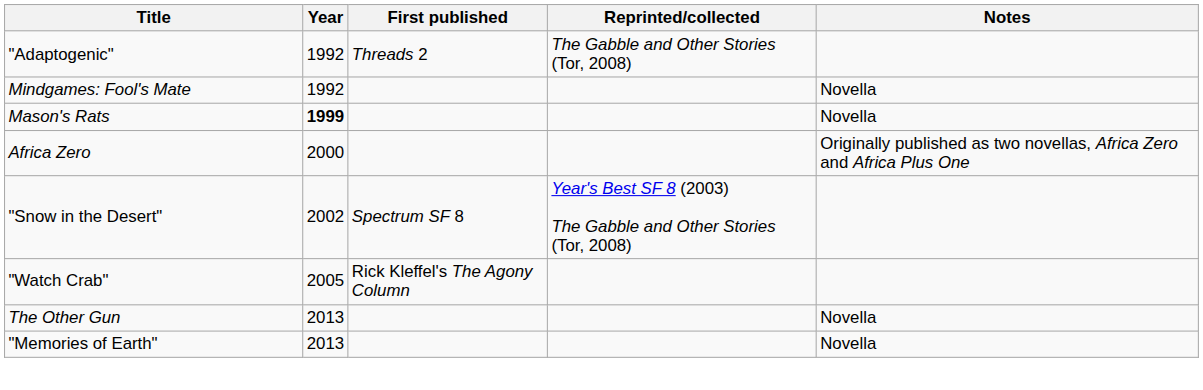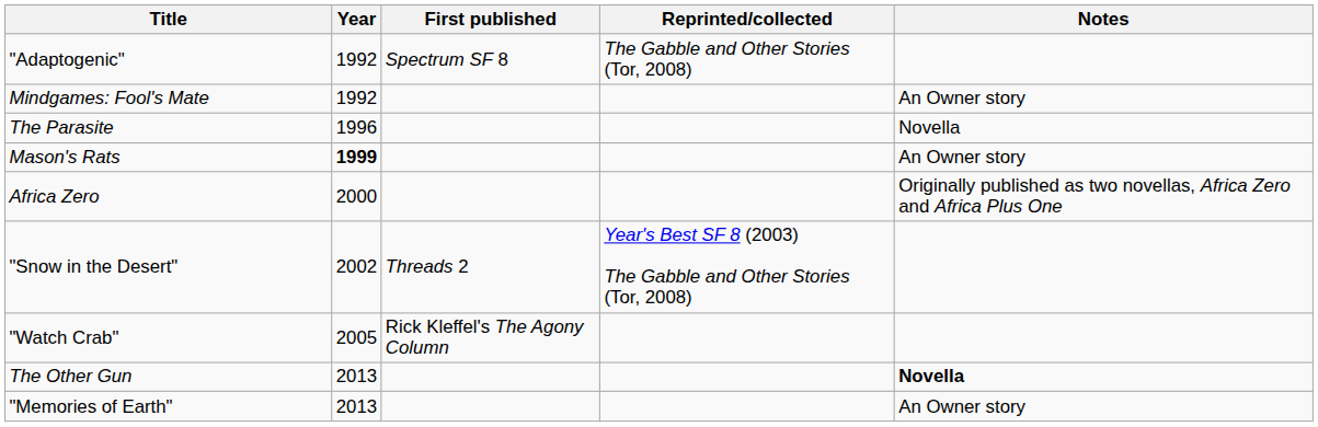"Adaptogenic" | First published: Threads 2 -> Spectrum SF 8
Mindgames: Fool's Mate | Notes: Novella -> An Owner story
+ row: The Parasite | 1996 | Novella
Mason's Rats | Notes: Novella -> An Owner story
"Snow in the Desert" | First published: Spectrum SF 8 -> Threads 2
The Other Gun | Notes: normal -> bold
"Memories of Earth" | Notes: Novella -> An Owner story
